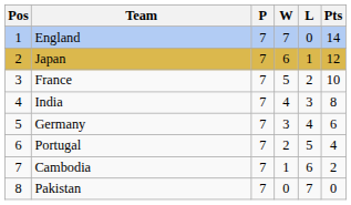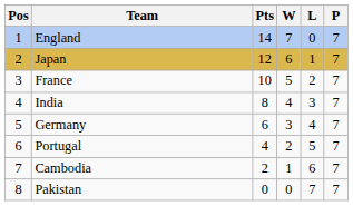columns swapped: P <-> Pts
